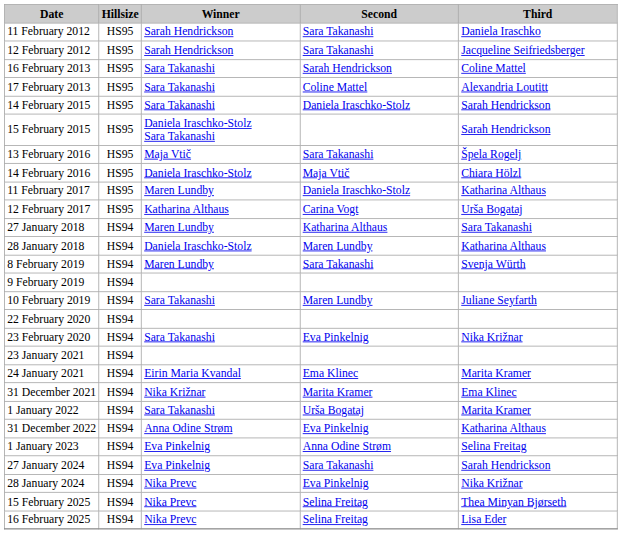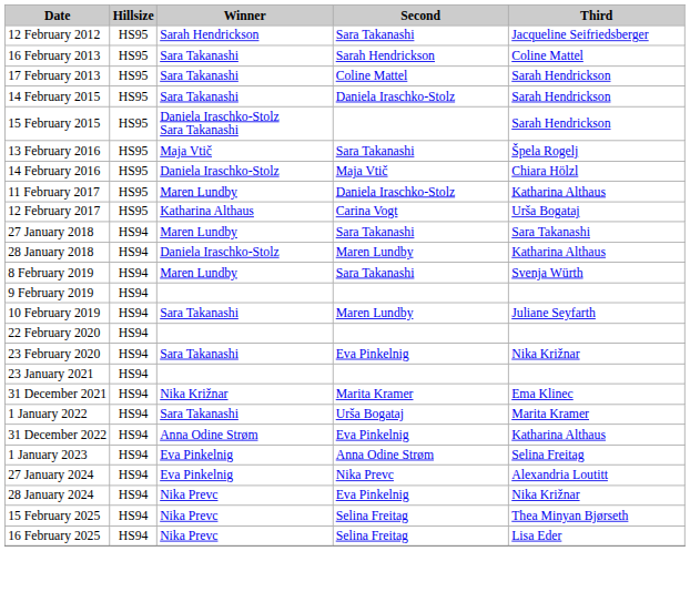- row: 11 February 2012 | HS95 | Sarah Hendrickson | Sara Takanashi | Daniela Iraschko
17 February 2013 | Third: Alexandria Loutitt -> Sarah Hendrickson
27 January 2018 | Second: Katharina Althaus -> Sara Takanashi
- row: 24 January 2021 | HS94 | Eirin Maria Kvandal | Ema Klinec | Marita Kramer
27 January 2024 | Second: Sara Takanashi -> Nika Prevc
27 January 2024 | Third: Sarah Hendrickson -> Alexandria Loutitt
